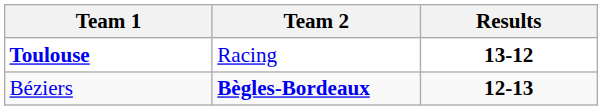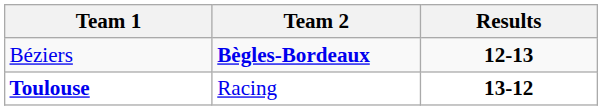rows swapped: Béziers <-> Toulouse
